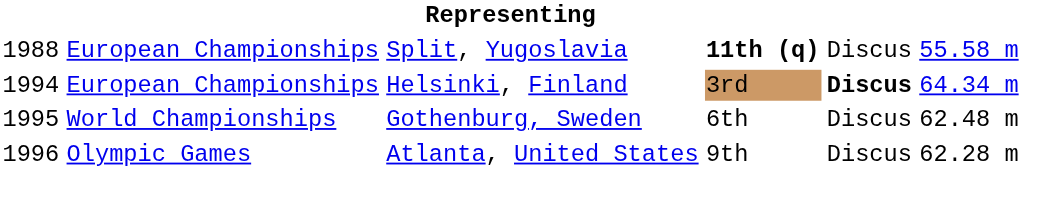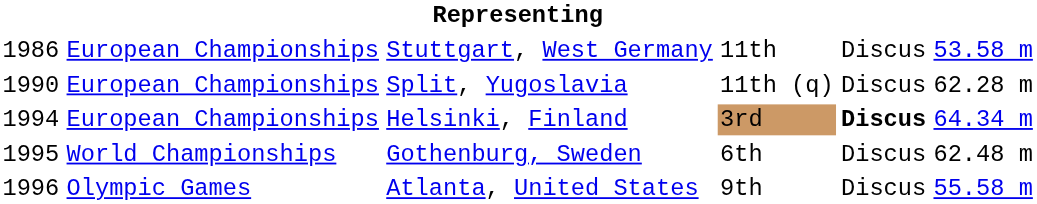+ row: 1986 | European Championships | Stuttgart, West Germany | 11th | Discus | 53.58 m
Split, Yugoslavia | column 1: 1988 -> 1990
Split, Yugoslavia | column 4: bold -> normal
Split, Yugoslavia | column 6: 55.58 m -> 62.28 m
Atlanta, United States | column 6: 62.28 m -> 55.58 m
